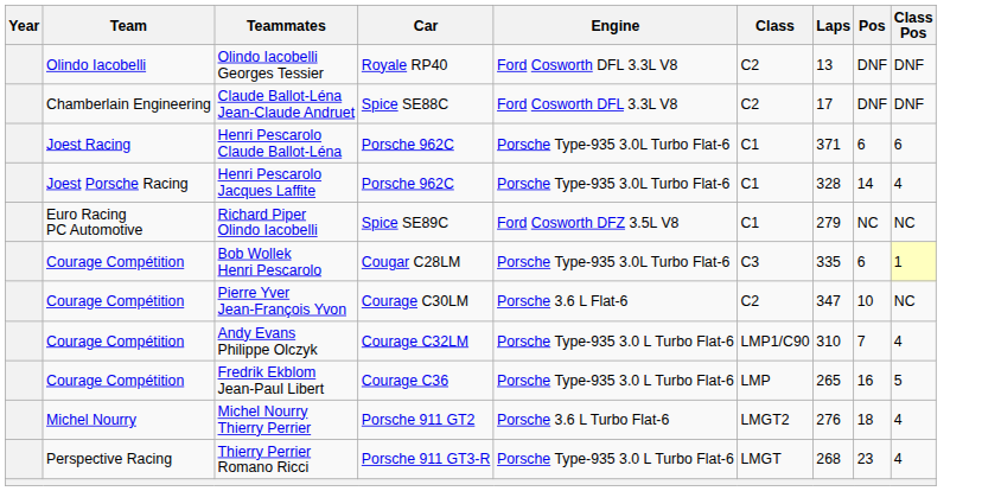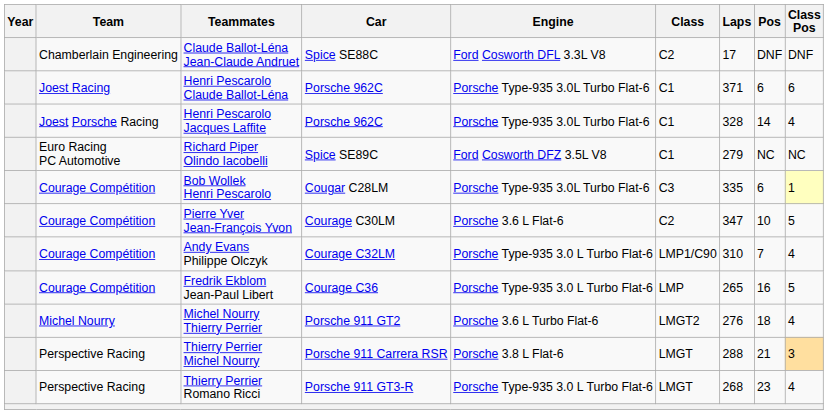- row: Olindo Iacobelli | Olindo Iacobelli Georges Tessier | Royale RP40 | Ford Cosworth DFL 3.3L V8 | C2 | 13 | DNF | DNF
Pierre Yver Jean-François Yvon | Class Pos: NC -> 5
+ row: Perspective Racing | Thierry Perrier Michel Nourry | Porsche 911 Carrera RSR | Porsche 3.8 L Flat-6 | LMGT | 288 | 21 | 3
